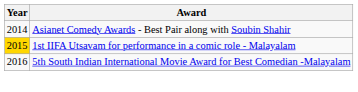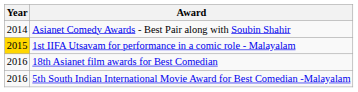+ row: 2016 | 18th Asianet film awards for Best Comedian
